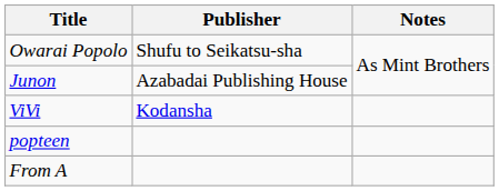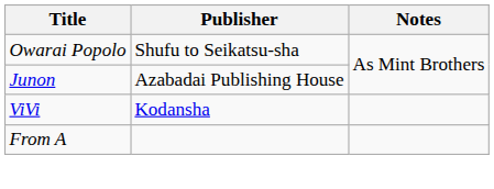- row: popteen
